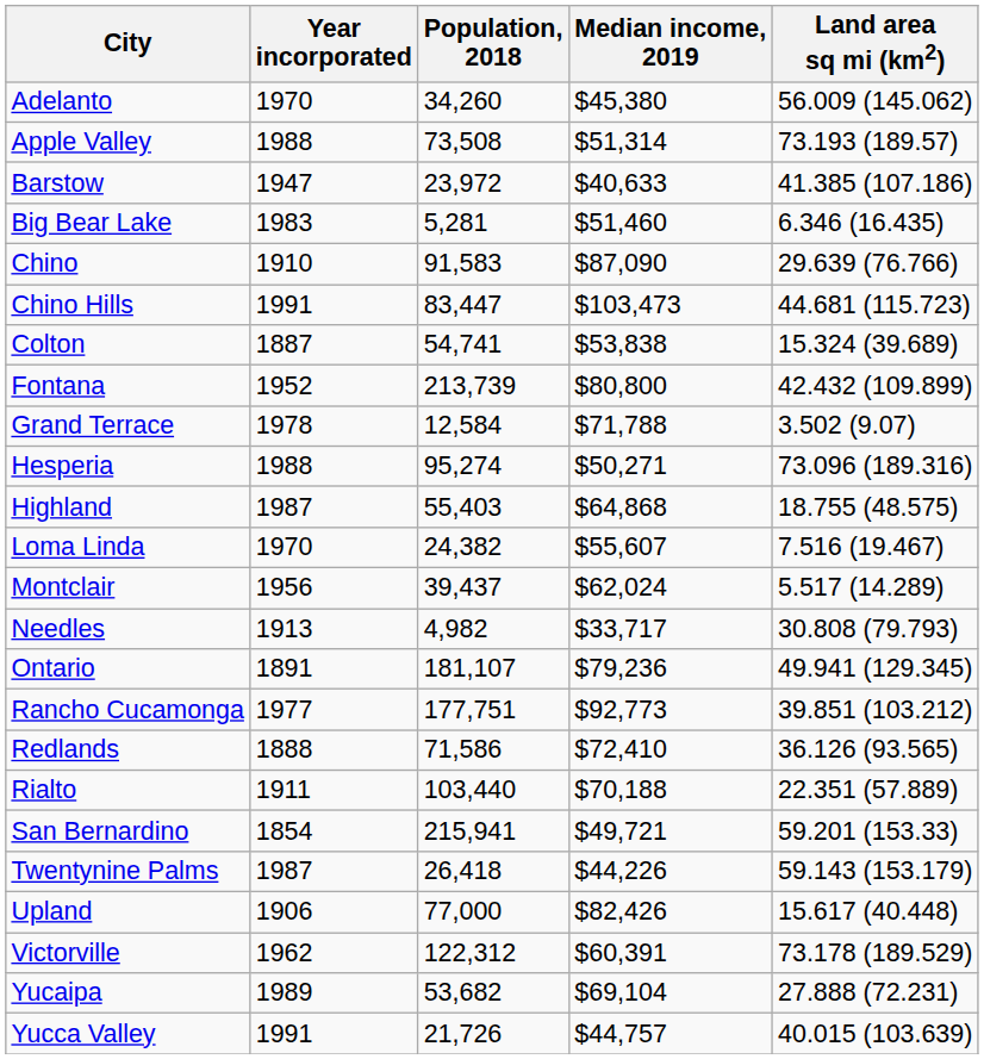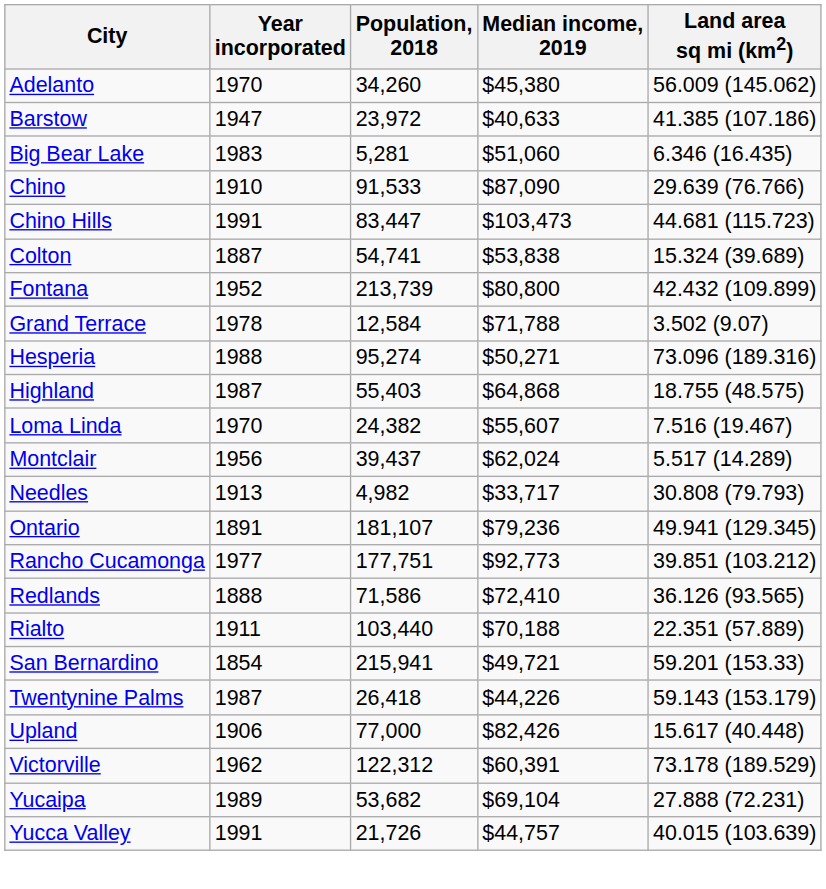- row: Apple Valley | 1988 | 73,508 | $51,314 | 73.193 (189.57)
Big Bear Lake | Median income, 2019: $51,460 -> $51,060
Chino | Population, 2018: 91,583 -> 91,533
